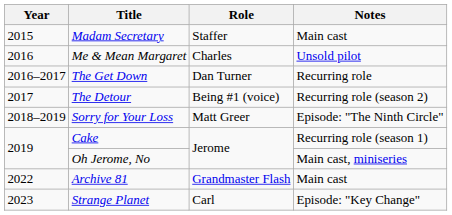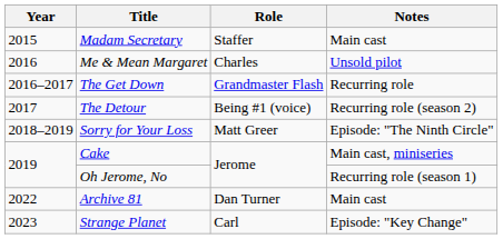The Get Down | Role: Dan Turner -> Grandmaster Flash
Cake | Notes: Recurring role (season 1) -> Main cast, miniseries
Oh Jerome, No | Notes: Main cast, miniseries -> Recurring role (season 1)
Archive 81 | Role: Grandmaster Flash -> Dan Turner
